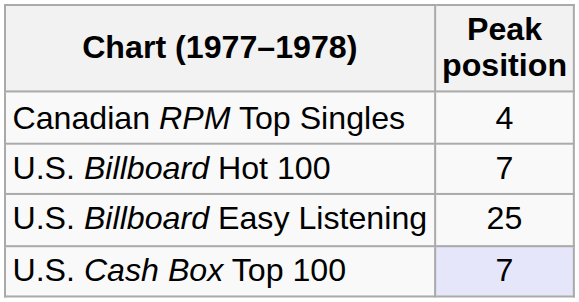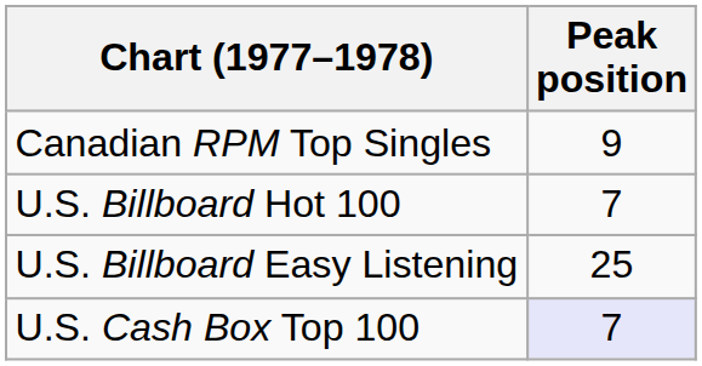Canadian RPM Top Singles | Peak position: 4 -> 9
